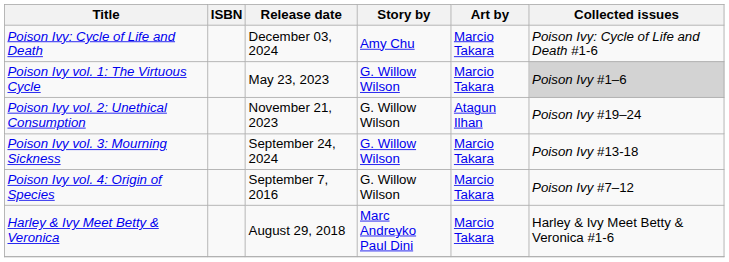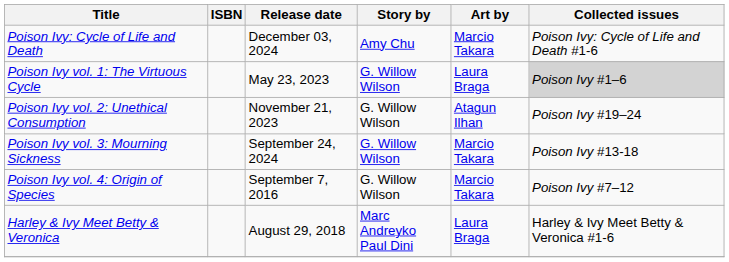Poison Ivy vol. 1: The Virtuous Cycle | Art by: Marcio Takara -> Laura Braga
Harley & Ivy Meet Betty & Veronica | Art by: Marcio Takara -> Laura Braga
